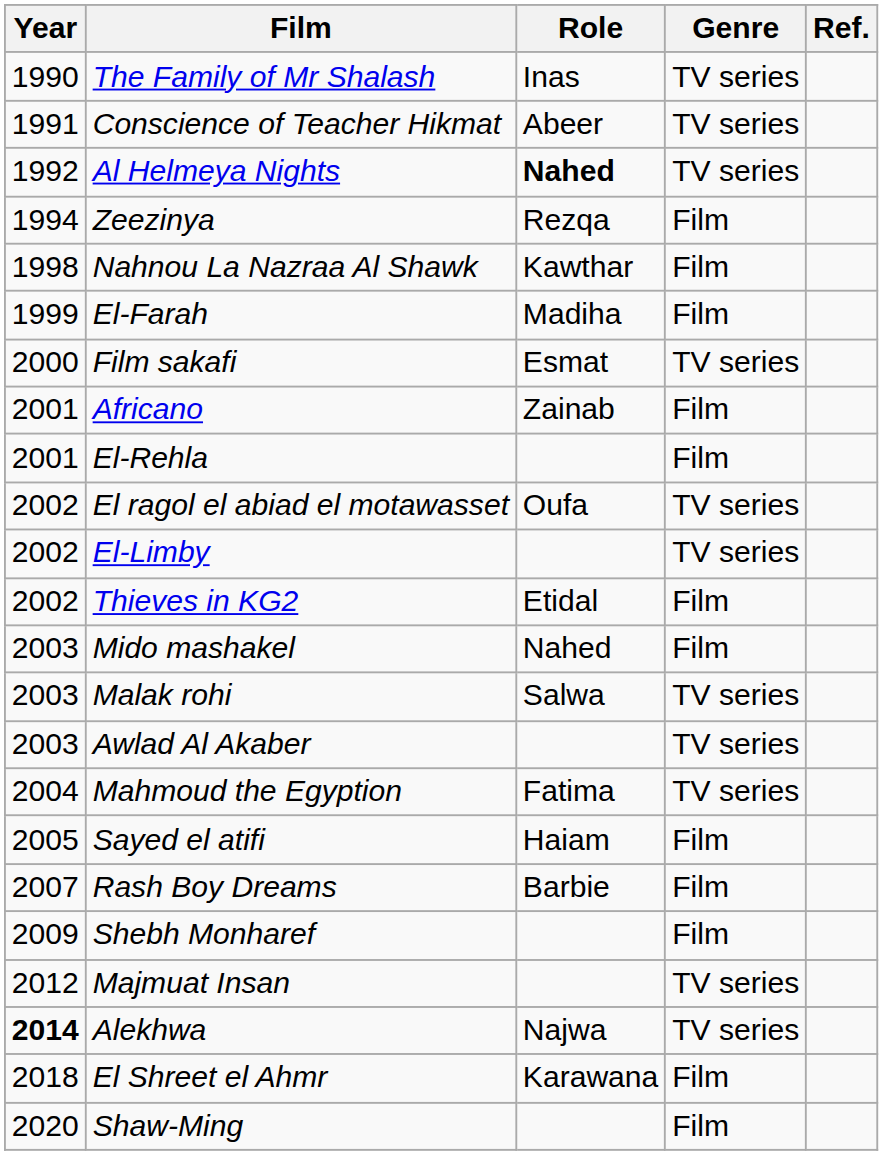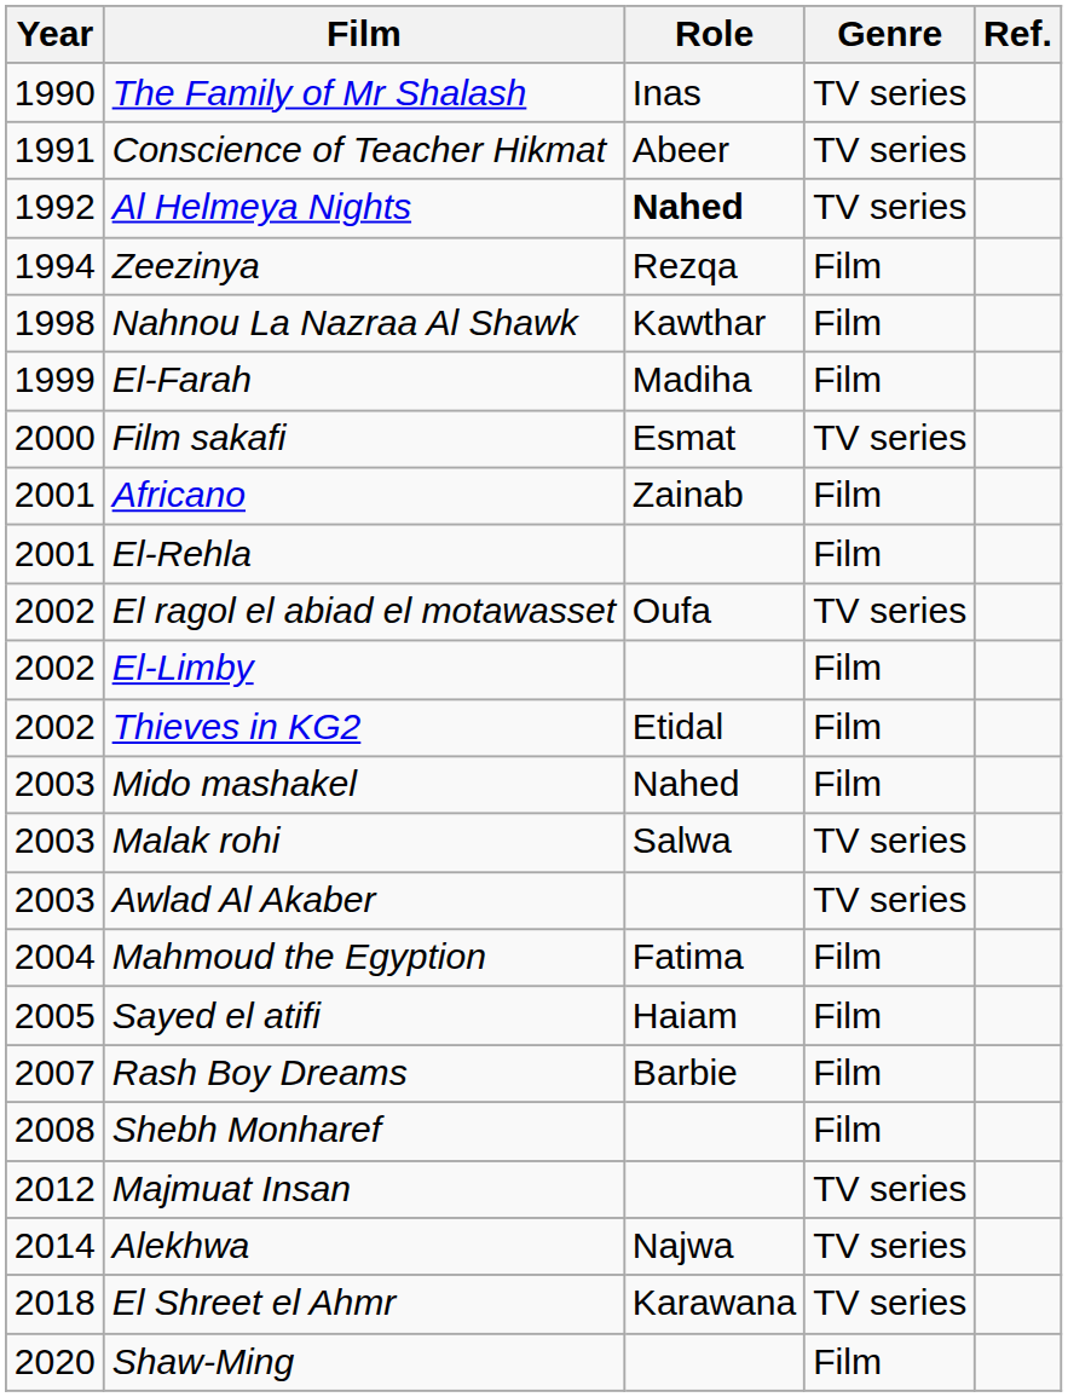El-Limby | Genre: TV series -> Film
Mahmoud the Egyption | Genre: TV series -> Film
Shebh Monharef | Year: 2009 -> 2008
Alekhwa | Year: bold -> normal
El Shreet el Ahmr | Genre: Film -> TV series
